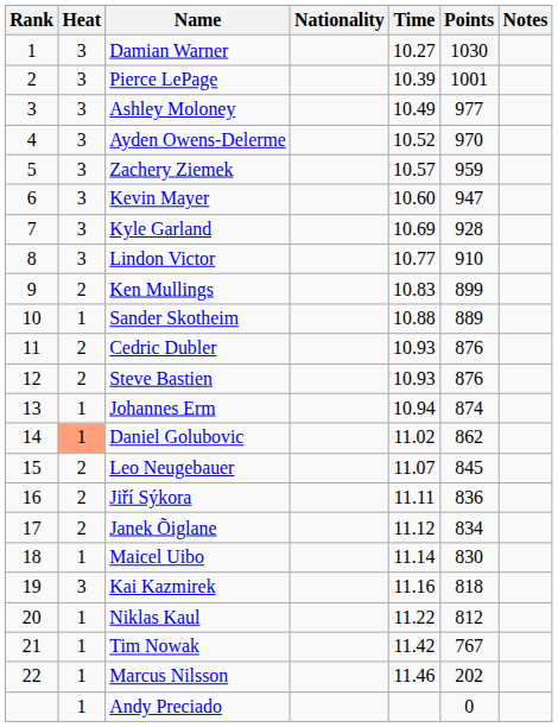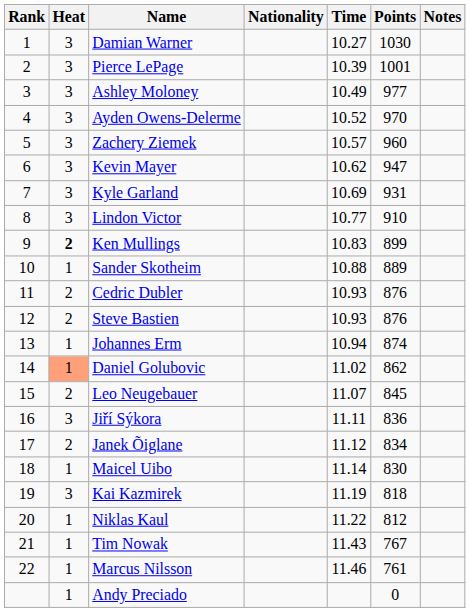Zachery Ziemek | Points: 959 -> 960
Kevin Mayer | Time: 10.60 -> 10.62
Kyle Garland | Points: 928 -> 931
Ken Mullings | Heat: normal -> bold
Jiří Sýkora | Heat: 2 -> 3
Kai Kazmirek | Time: 11.16 -> 11.19
Tim Nowak | Time: 11.42 -> 11.43
Marcus Nilsson | Points: 202 -> 761
